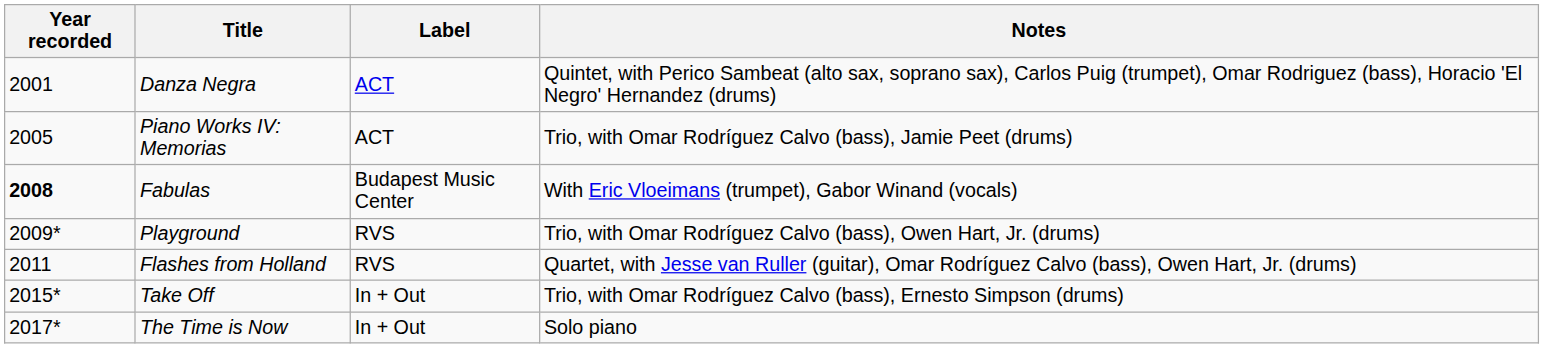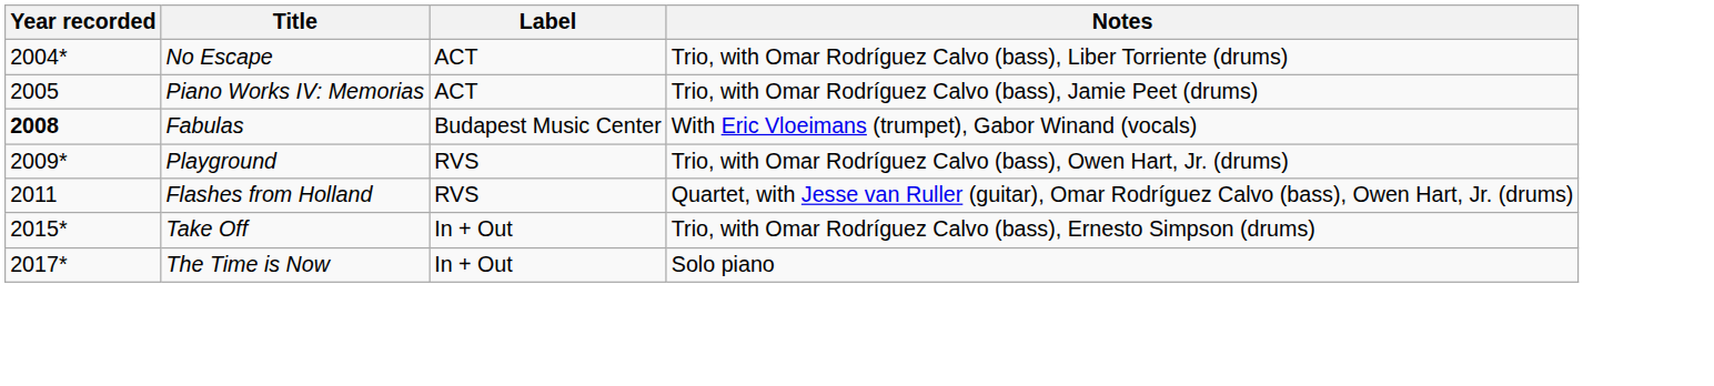- row: 2001 | Danza Negra | ACT | Quintet, with Perico Sambeat (alto sax, soprano sax), Carlos Puig (trumpet), Omar Rodriguez (bass), Horacio 'El Negro' Hernandez (drums)
+ row: 2004* | No Escape | ACT | Trio, with Omar Rodríguez Calvo (bass), Liber Torriente (drums)
